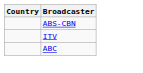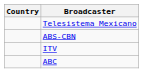+ row: Telesistema Mexicano
